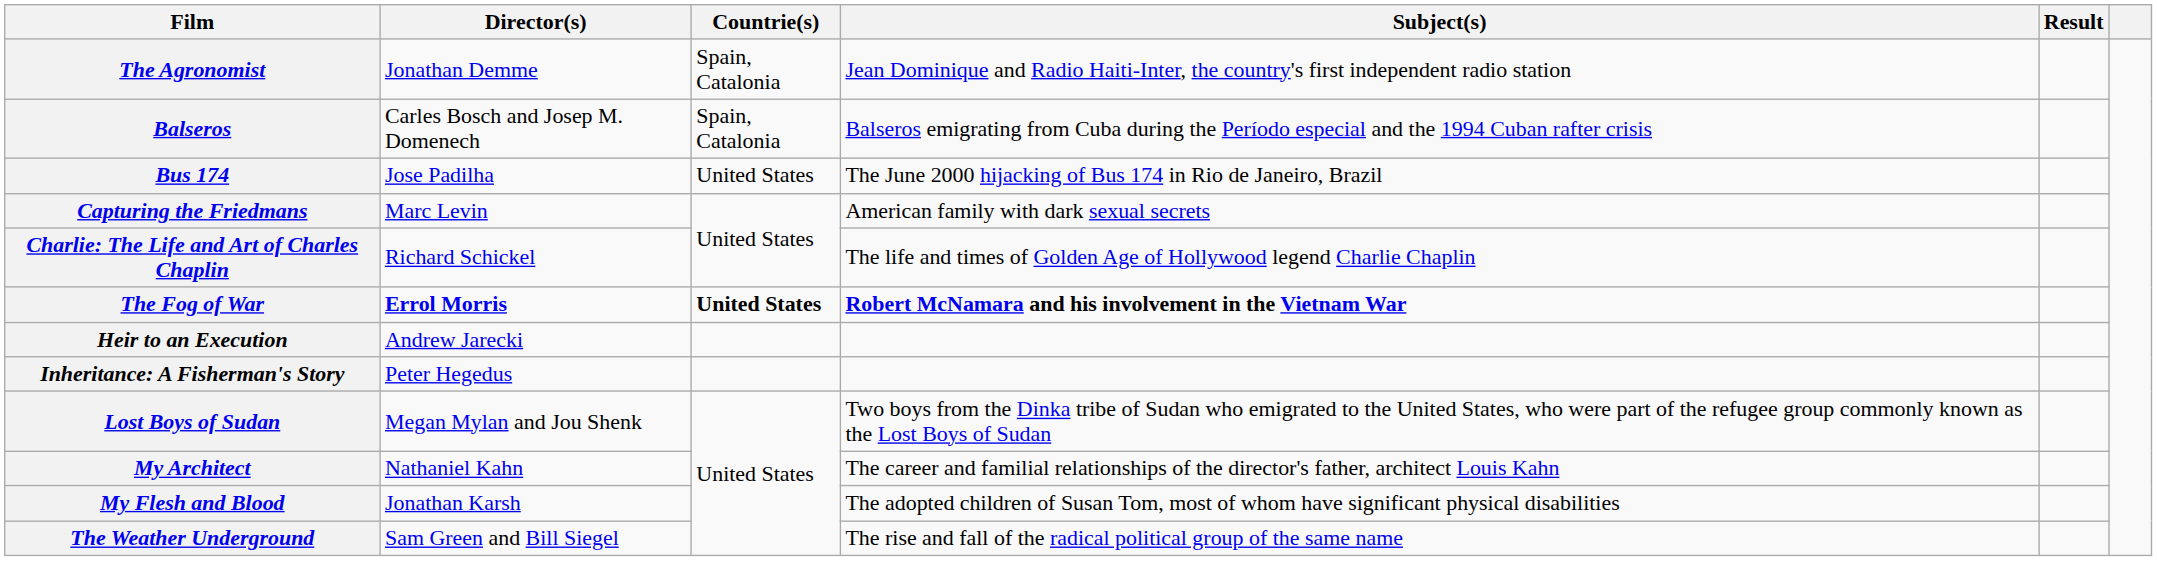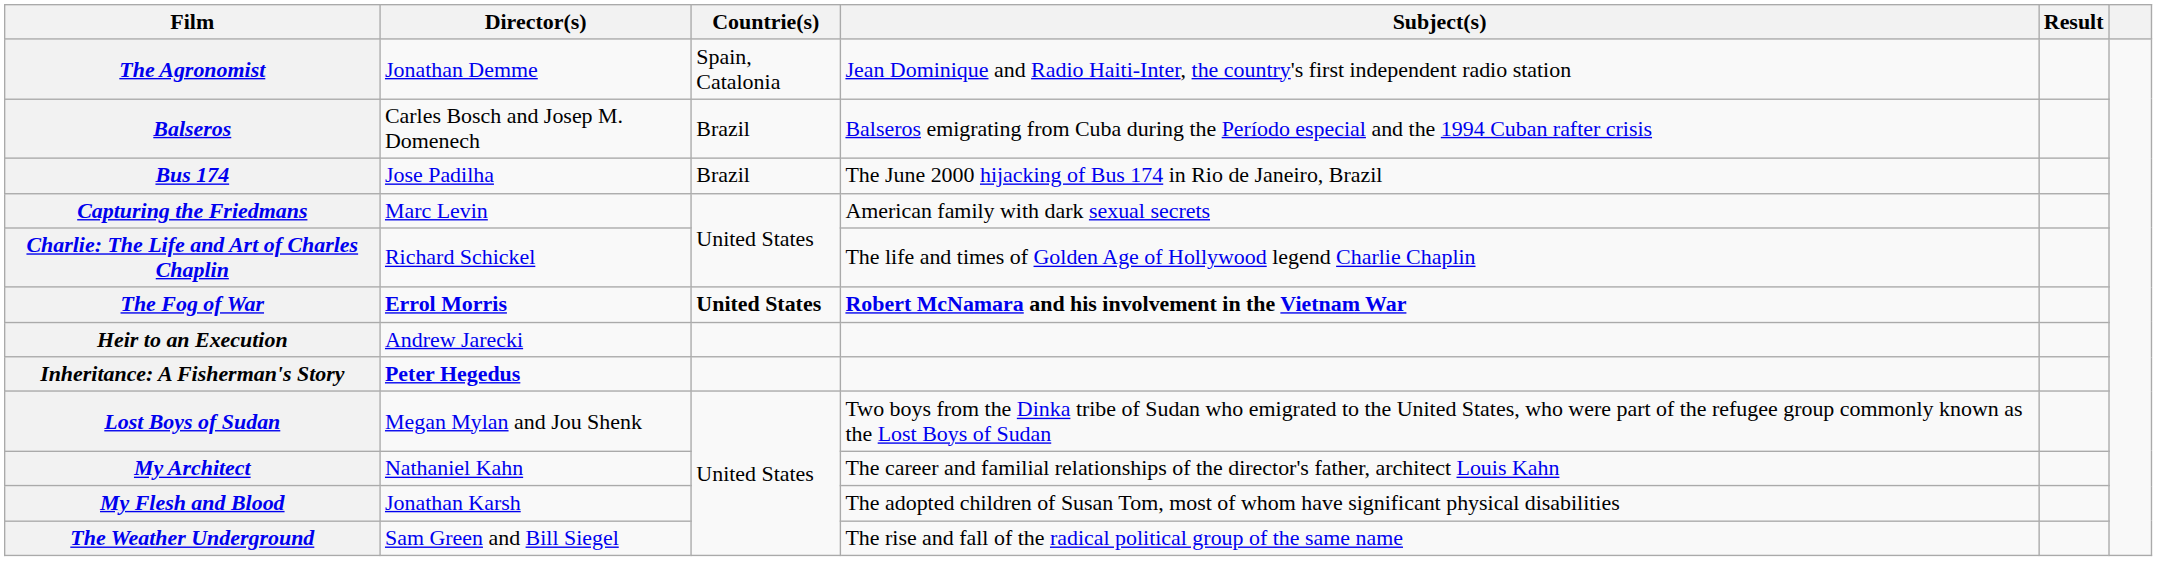Balseros | Countrie(s): Spain, Catalonia -> Brazil
Bus 174 | Countrie(s): United States -> Brazil
Inheritance: A Fisherman's Story | Director(s): normal -> bold
